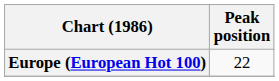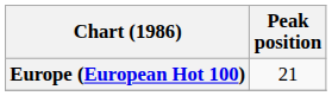Europe (European Hot 100) | Peak position: 22 -> 21
